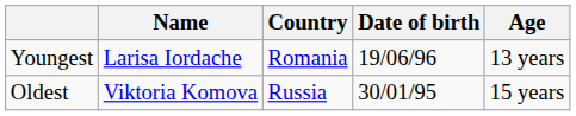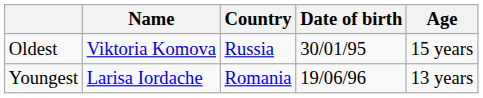rows swapped: Youngest <-> Oldest
